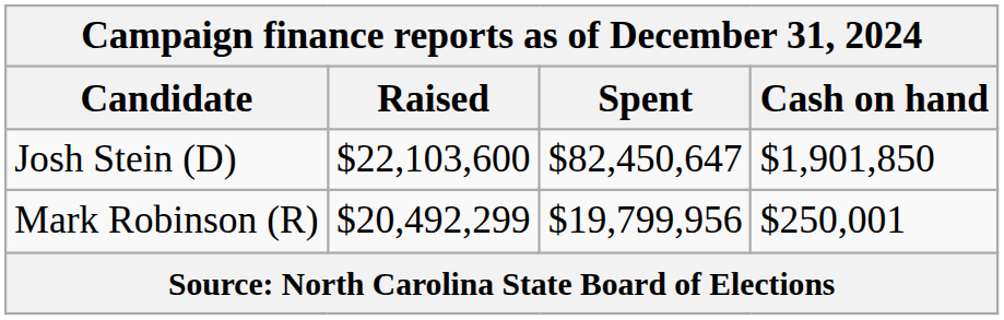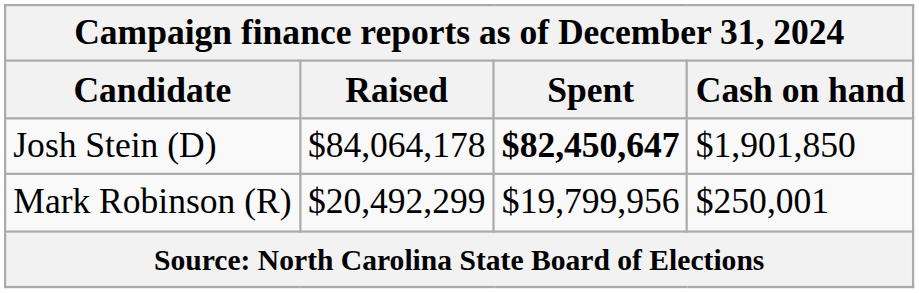Josh Stein (D) | Raised: $22,103,600 -> $84,064,178
Josh Stein (D) | Spent: normal -> bold
